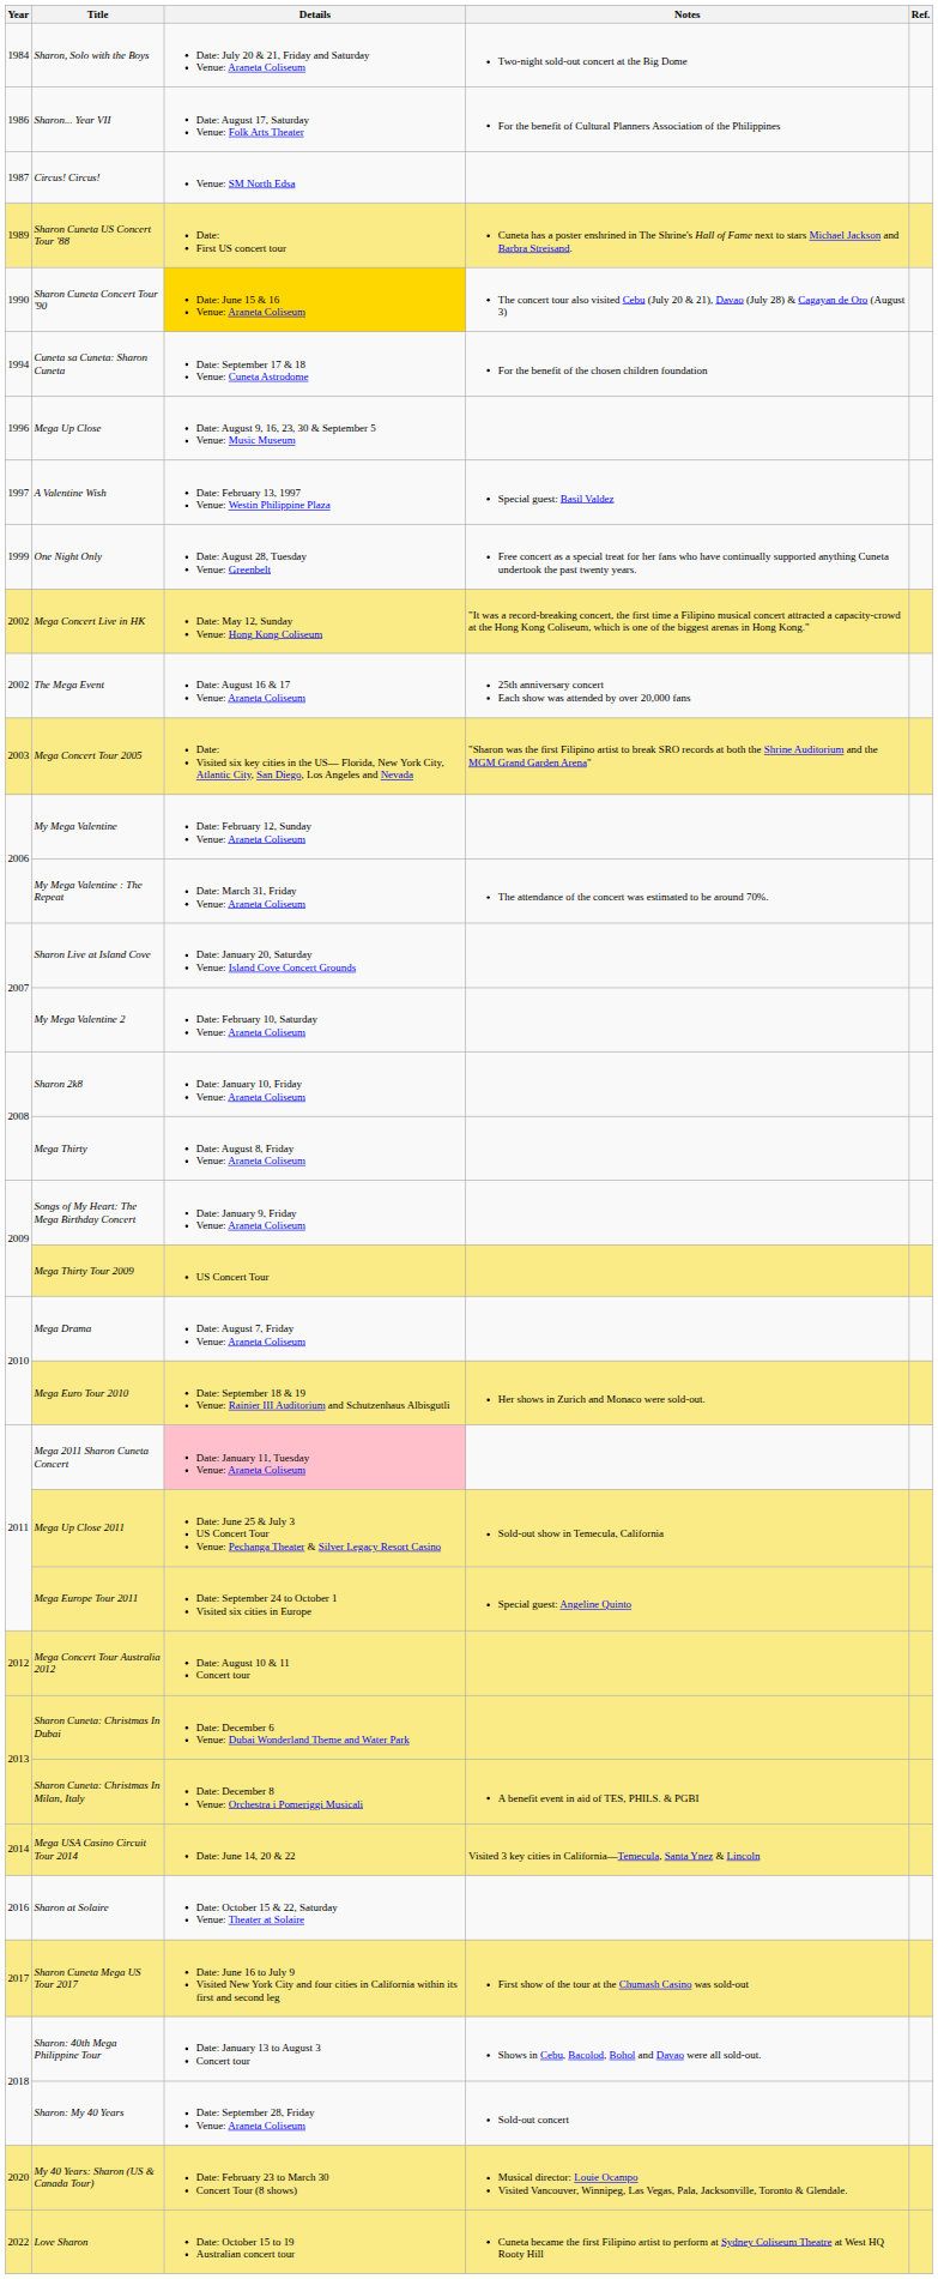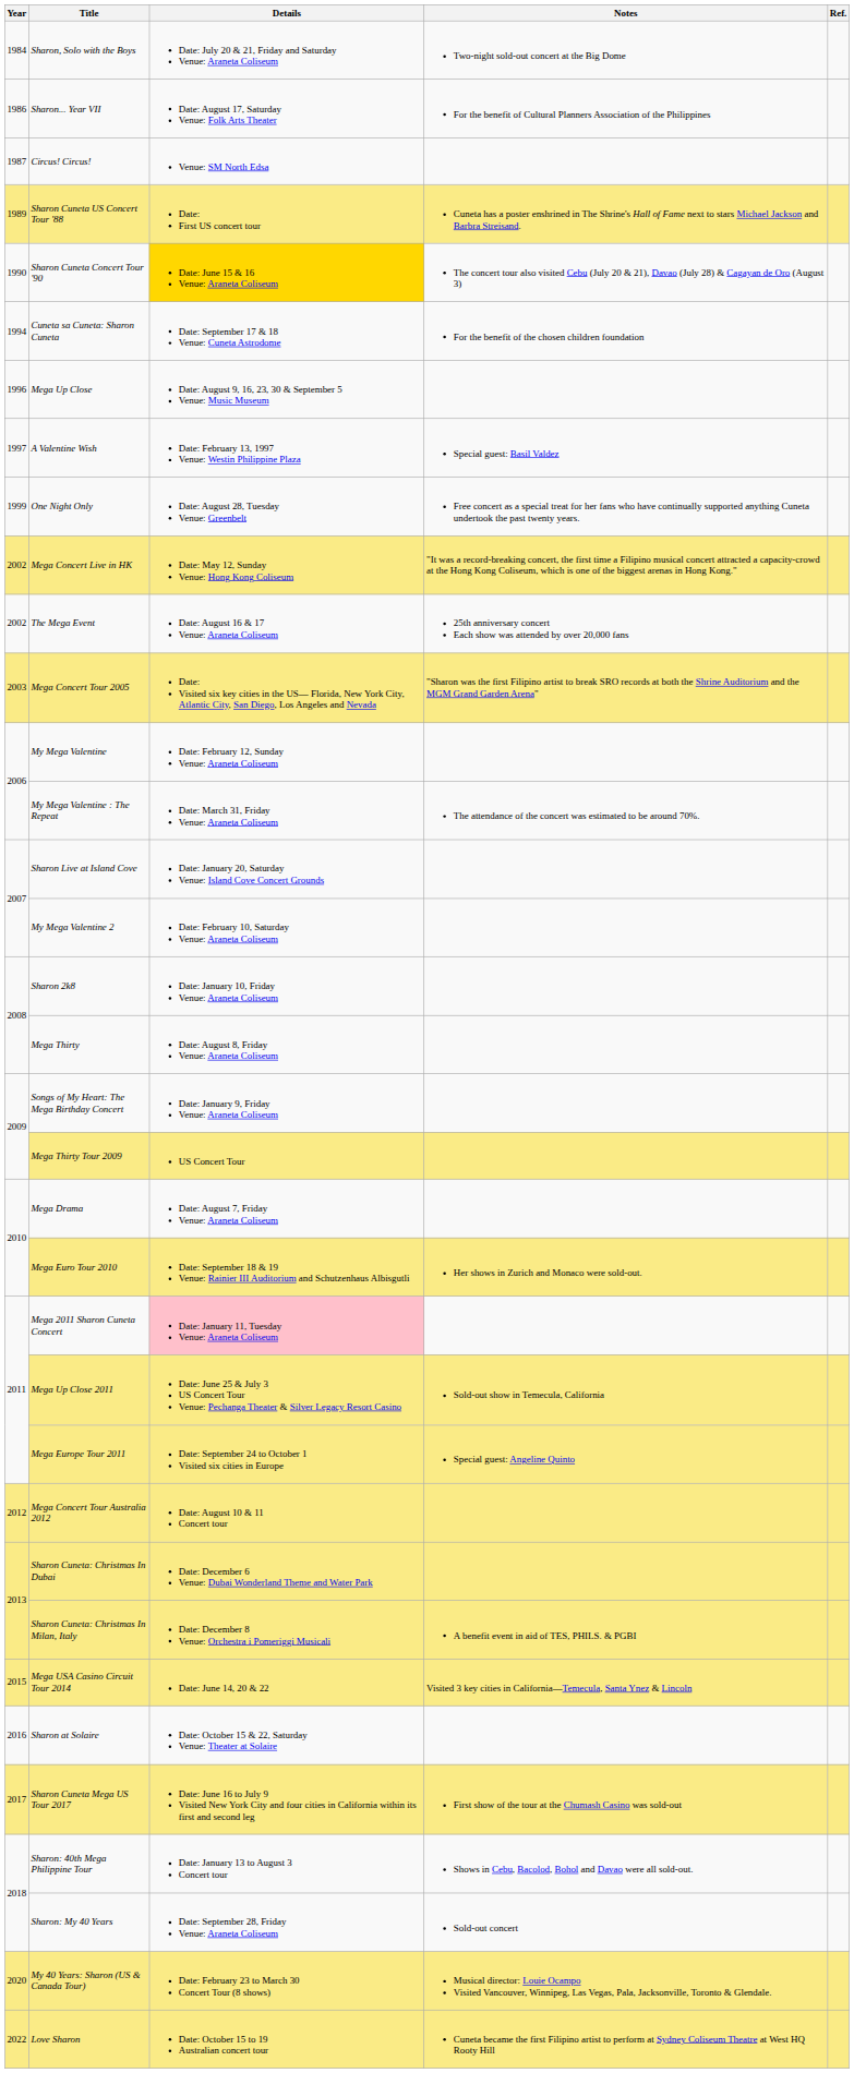Mega USA Casino Circuit Tour 2014 | Year: 2014 -> 2015
